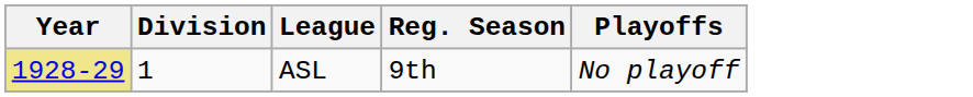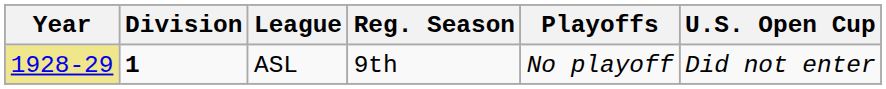+ column: U.S. Open Cup | Did not enter
ASL | Division: normal -> bold
